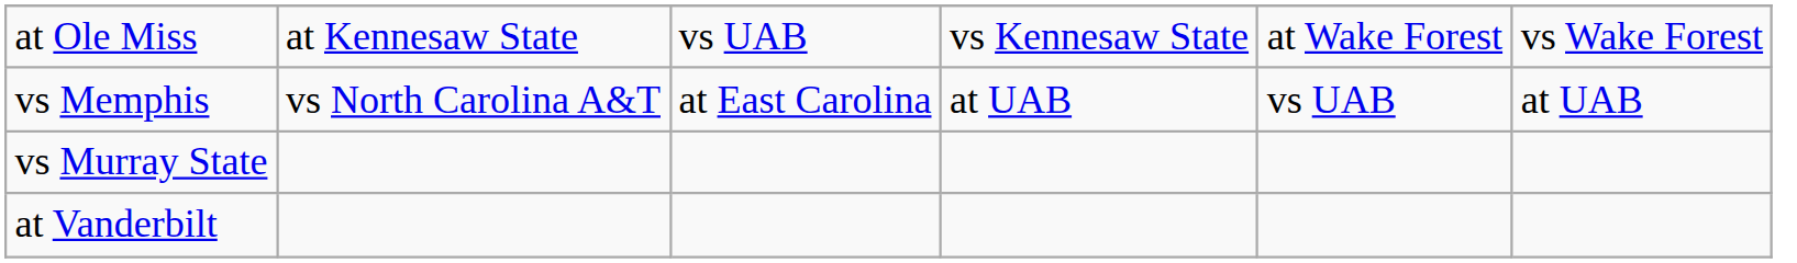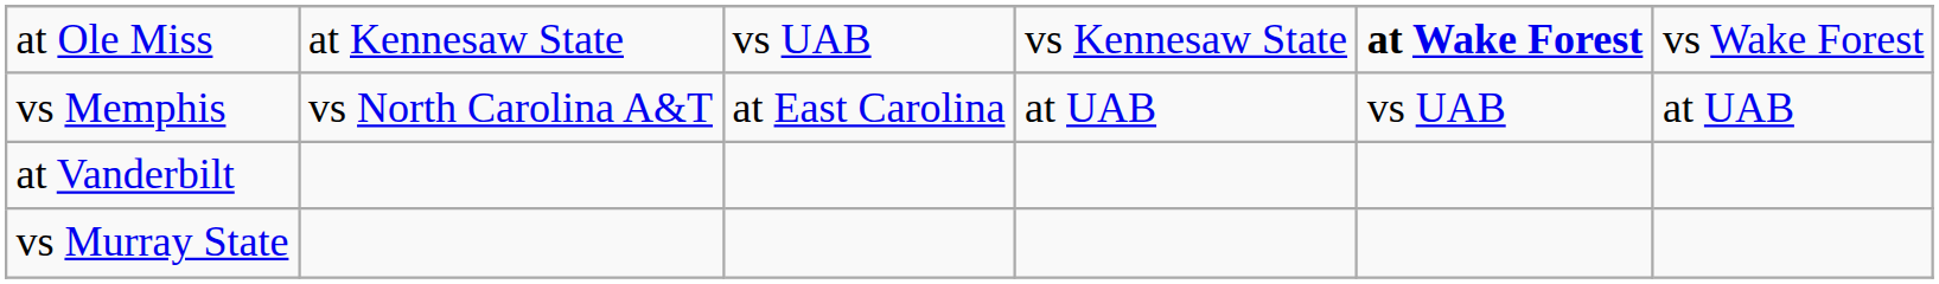at Ole Miss | column 5: normal -> bold
rows swapped: vs Murray State <-> at Vanderbilt
